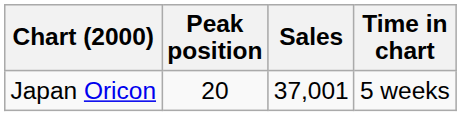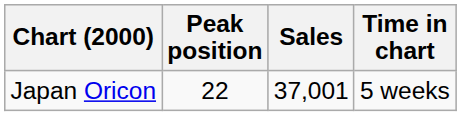Japan Oricon | Peak position: 20 -> 22
